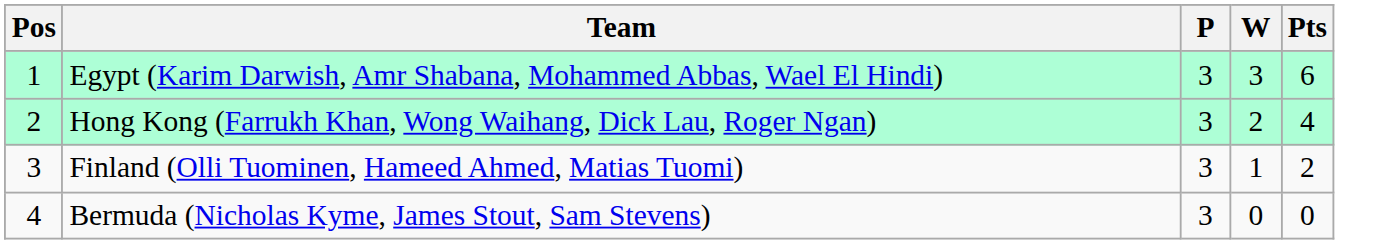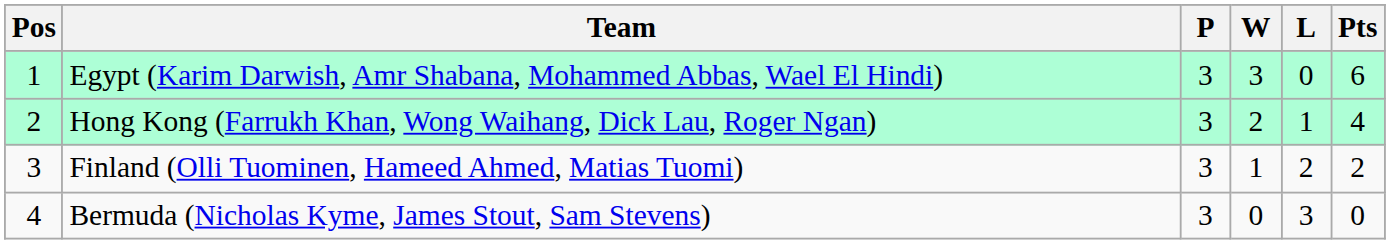+ column: L | 0 | 1 | 2 | 3
